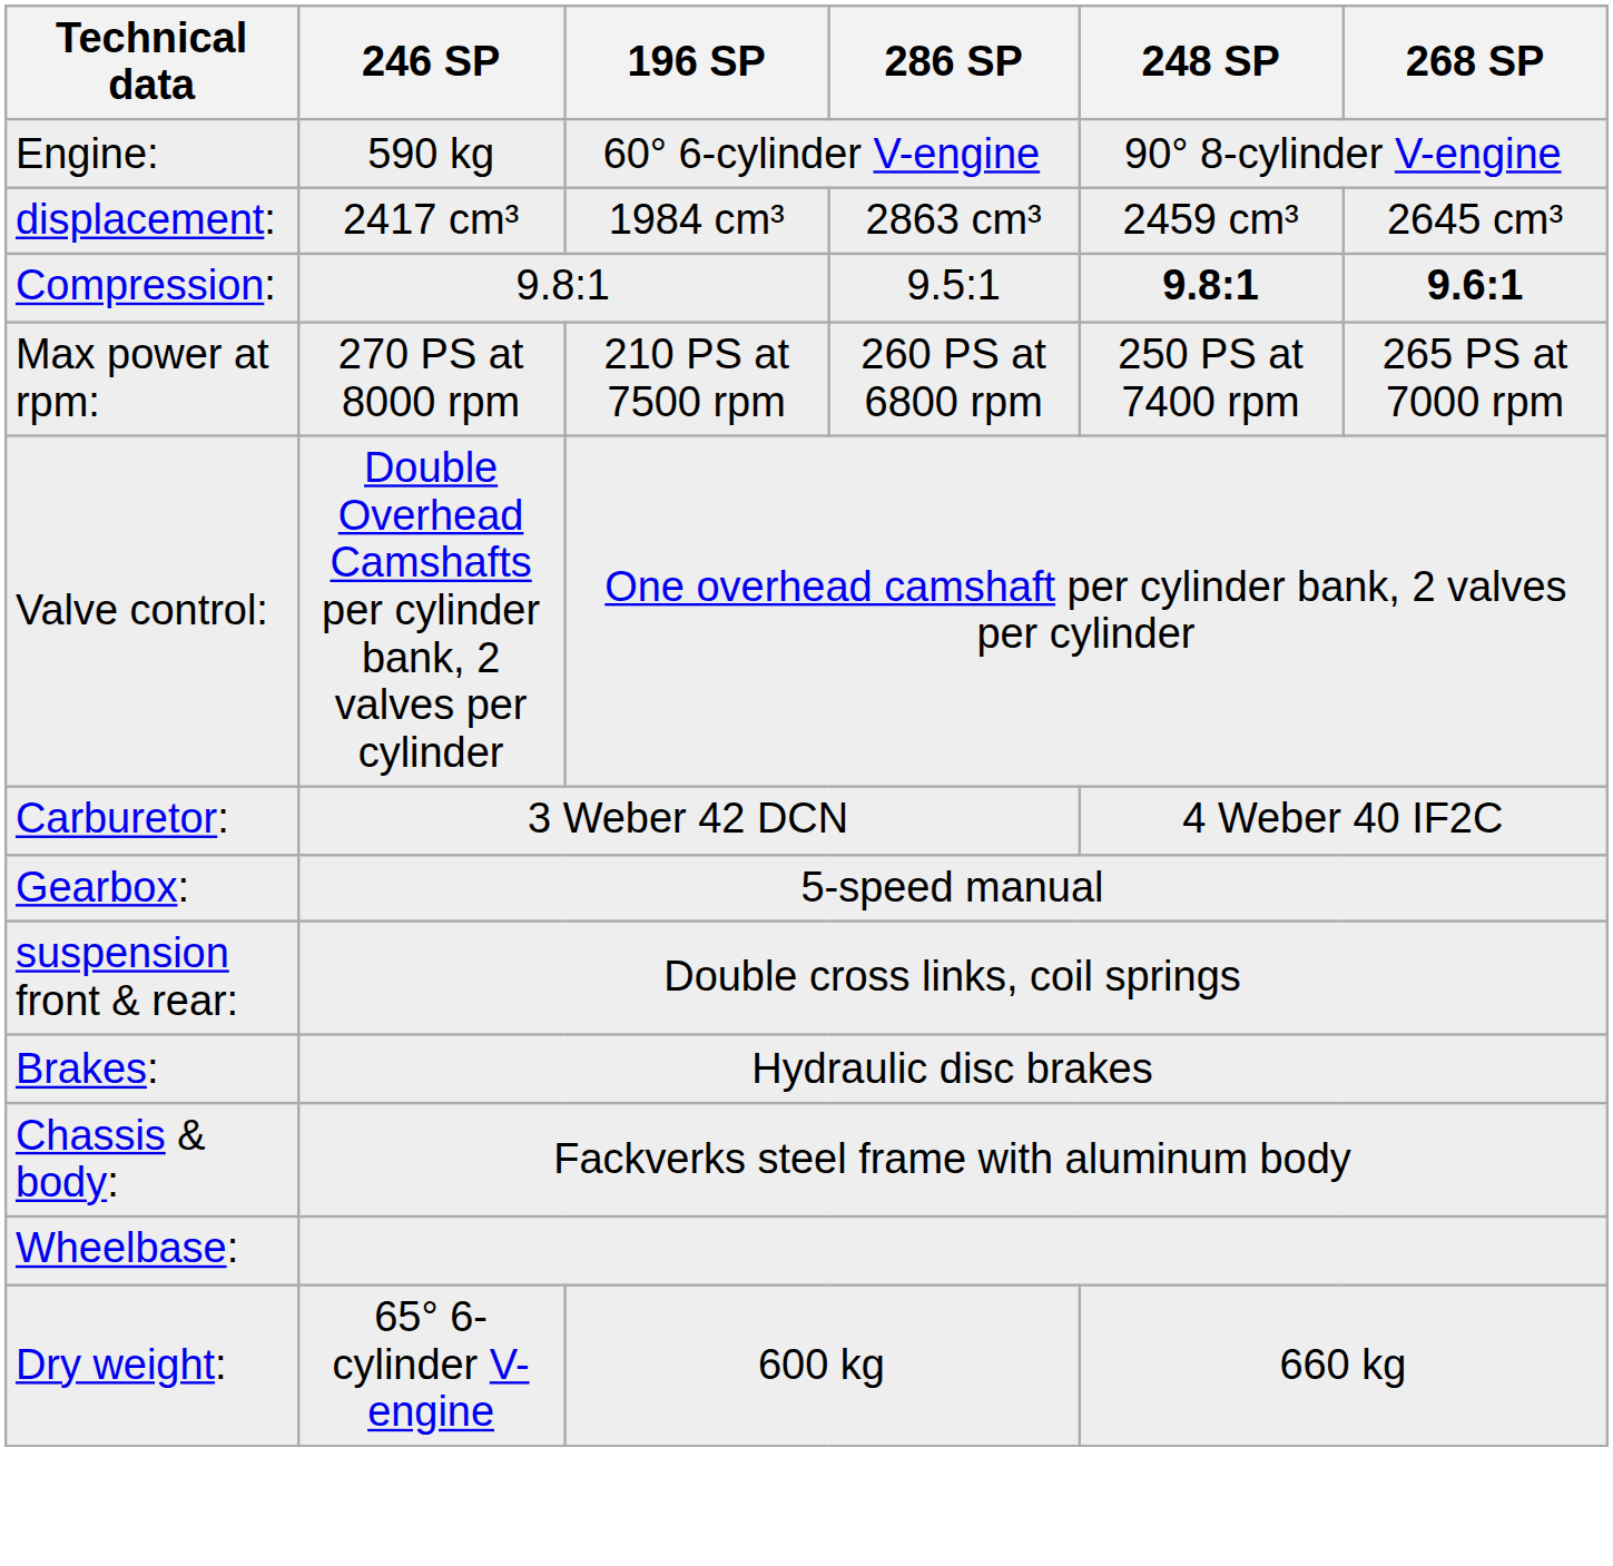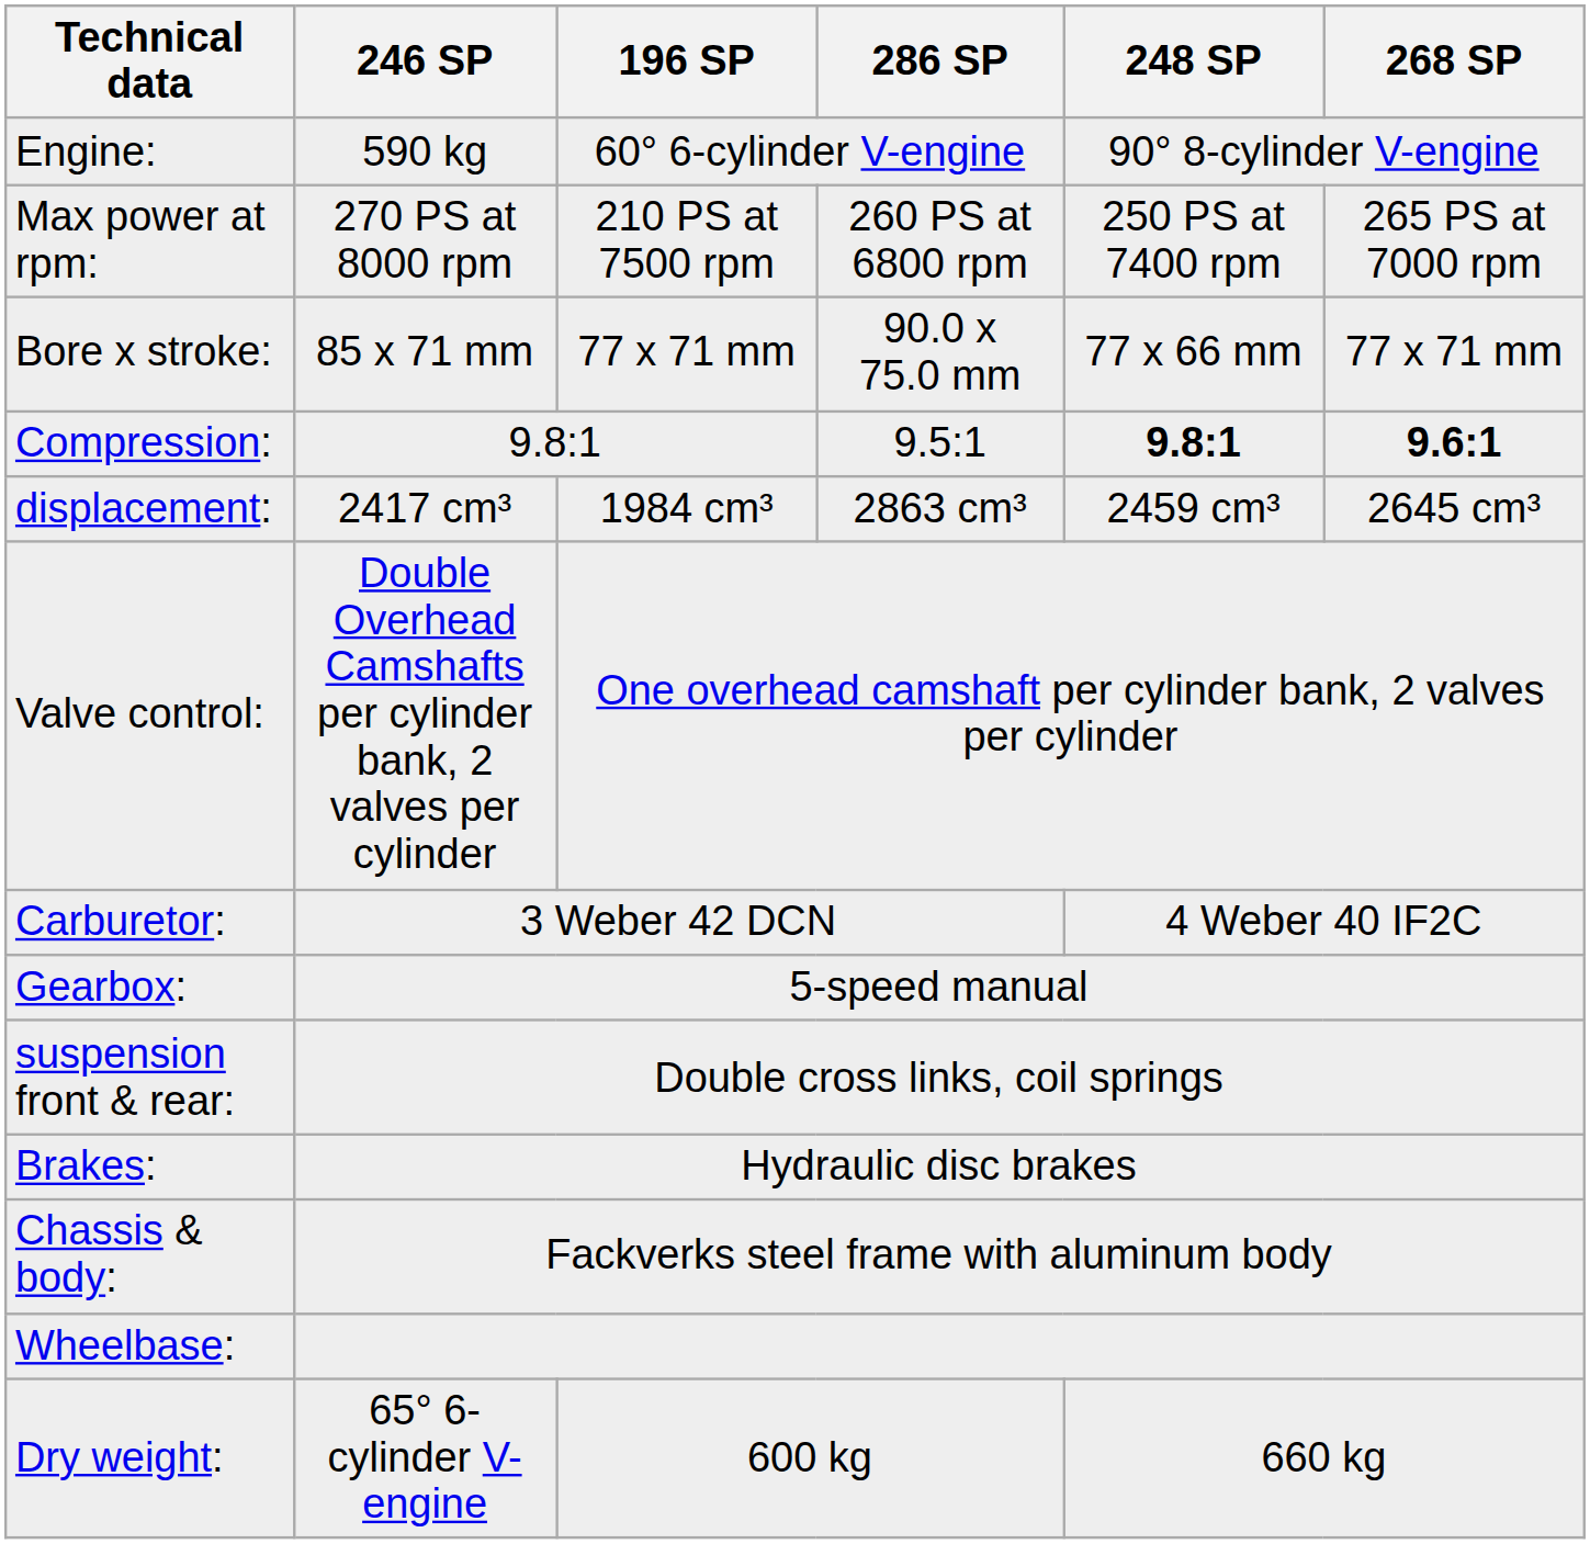rows swapped: displacement: <-> Max power at rpm:
+ row: Bore x stroke: | 85 x 71 mm | 77 x 71 mm | 90.0 x 75.0 mm | 77 x 66 mm | 77 x 71 mm
